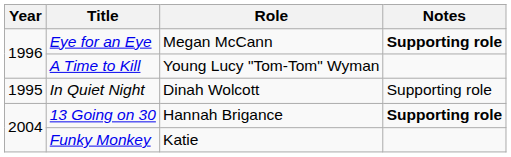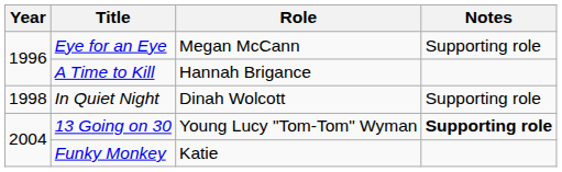Eye for an Eye | Notes: bold -> normal
A Time to Kill | Role: Young Lucy "Tom-Tom" Wyman -> Hannah Brigance
In Quiet Night | Year: 1995 -> 1998
13 Going on 30 | Role: Hannah Brigance -> Young Lucy "Tom-Tom" Wyman
